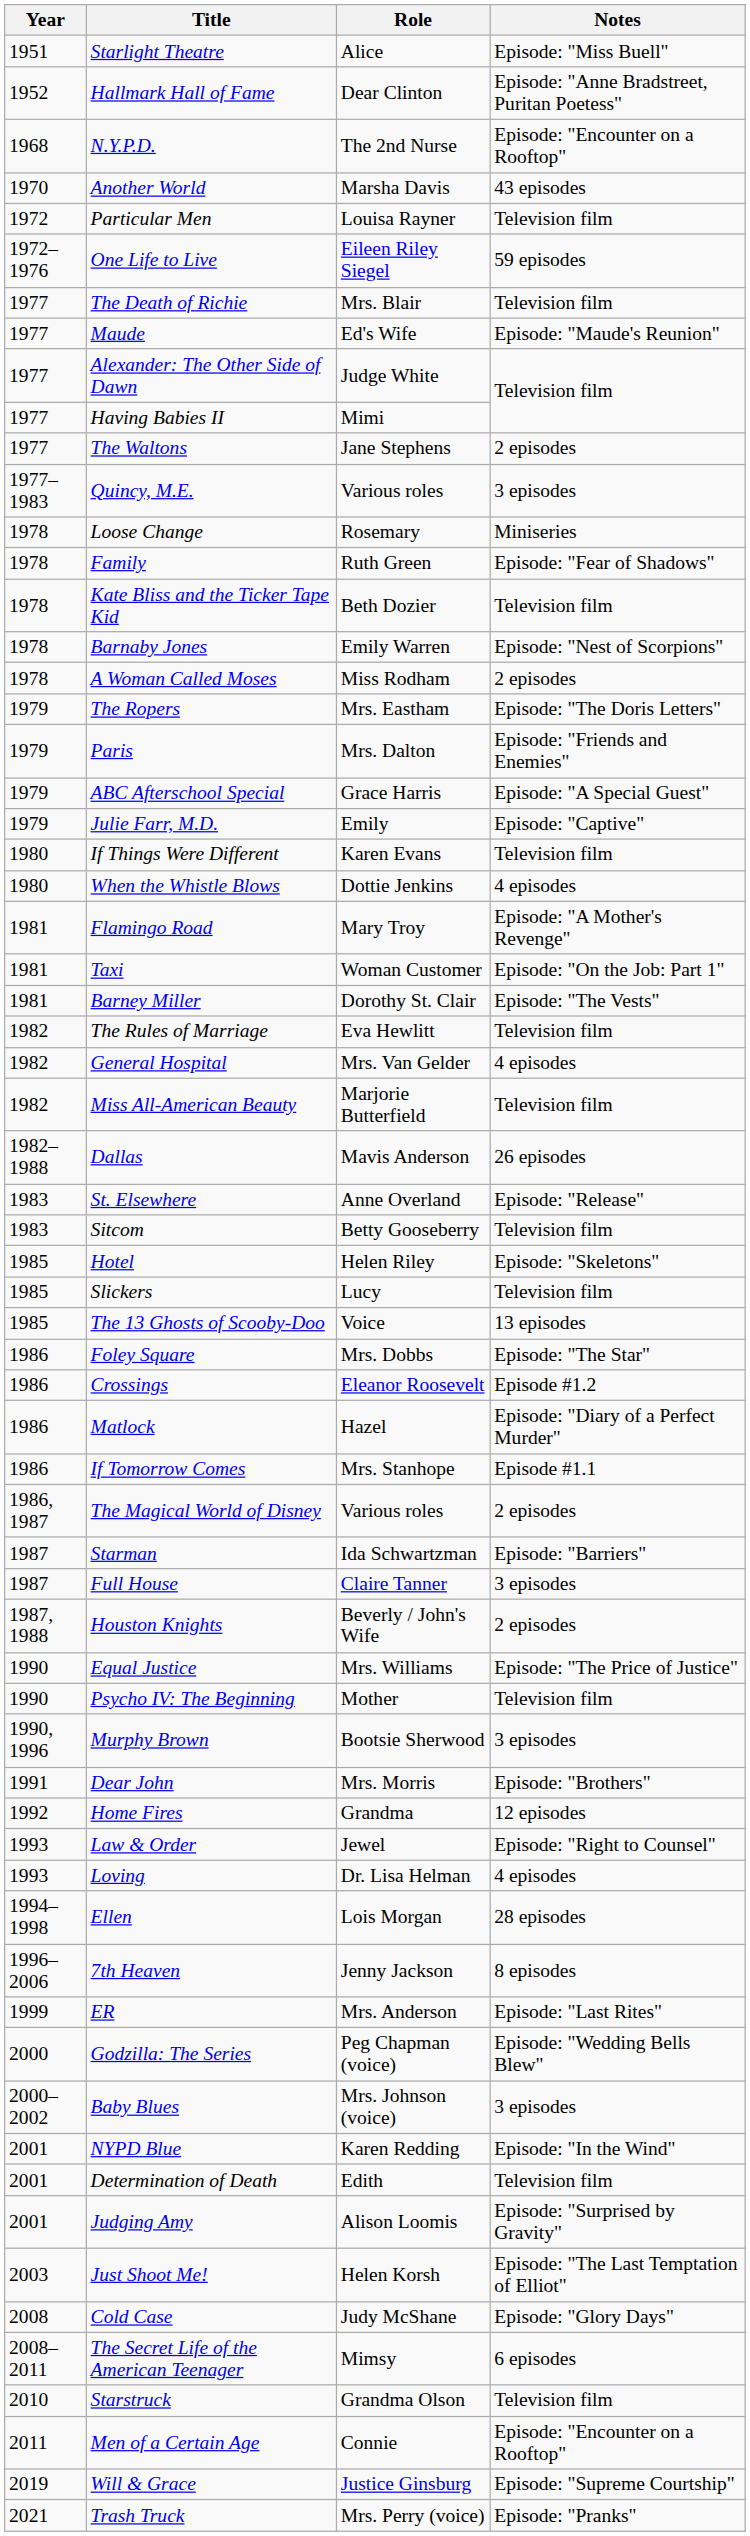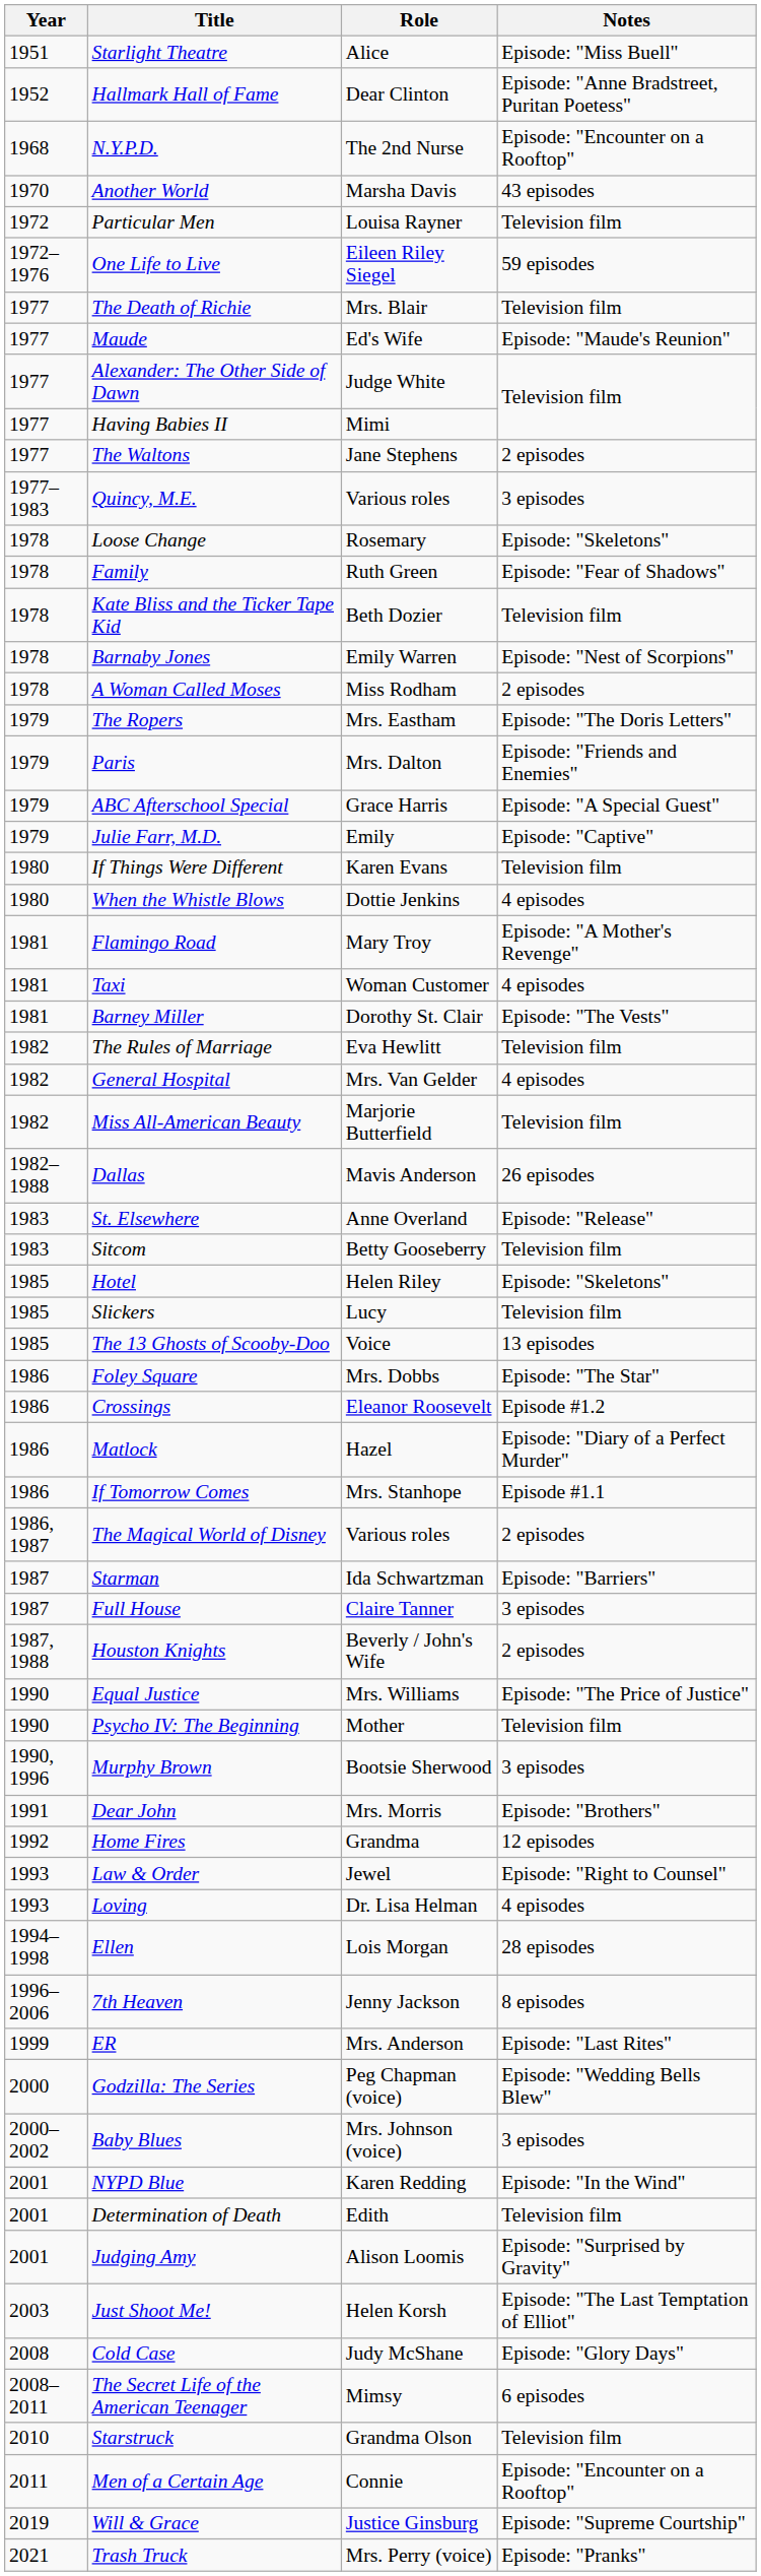Loose Change | Notes: Miniseries -> Episode: "Skeletons"
Taxi | Notes: Episode: "On the Job: Part 1" -> 4 episodes
